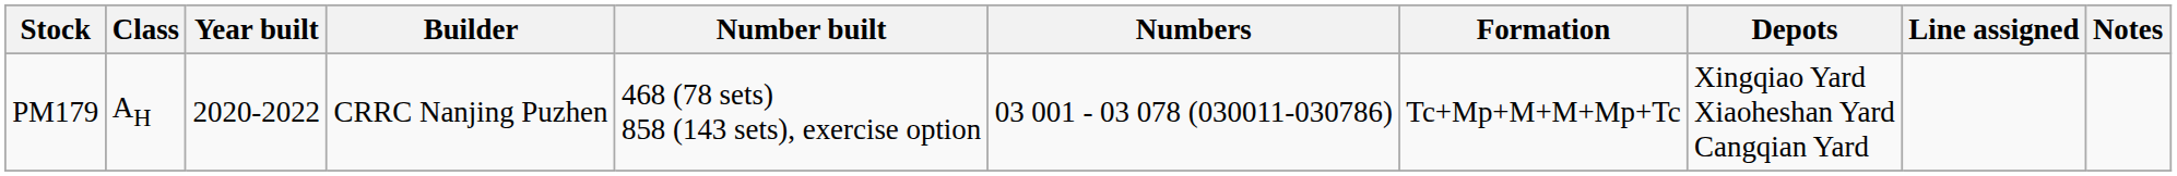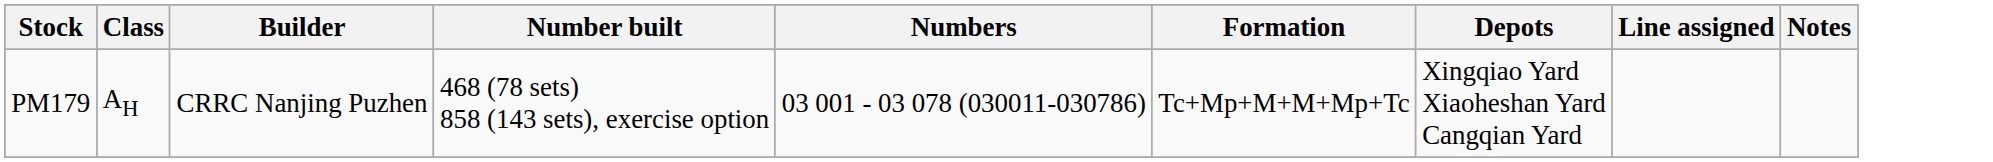- column: Year built | 2020-2022
